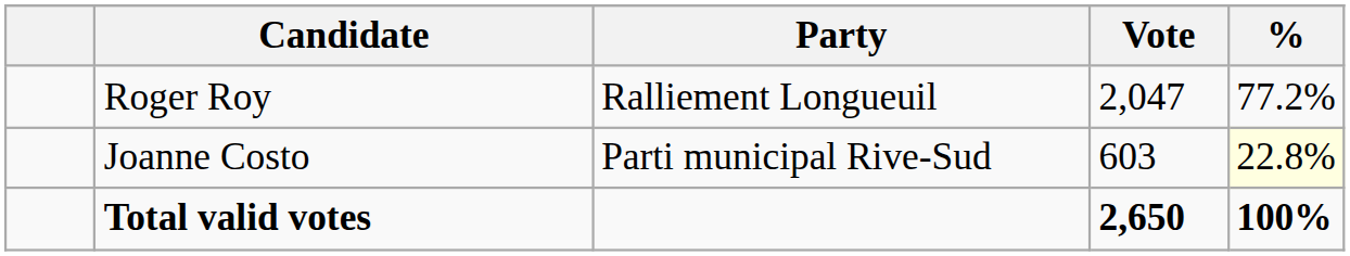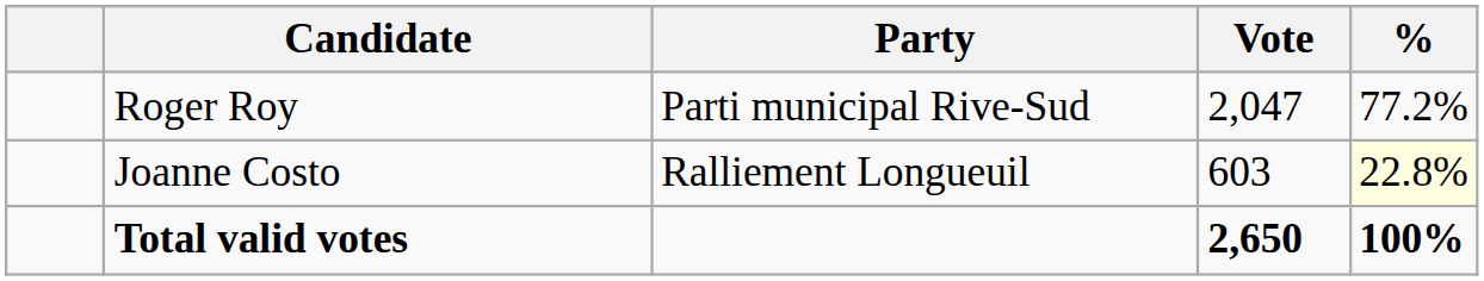Roger Roy | Party: Ralliement Longueuil -> Parti municipal Rive-Sud
Joanne Costo | Party: Parti municipal Rive-Sud -> Ralliement Longueuil
